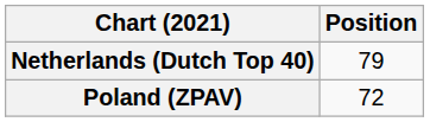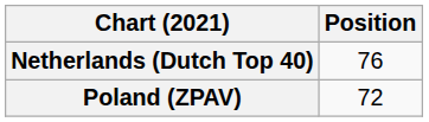Netherlands (Dutch Top 40) | Position: 79 -> 76
